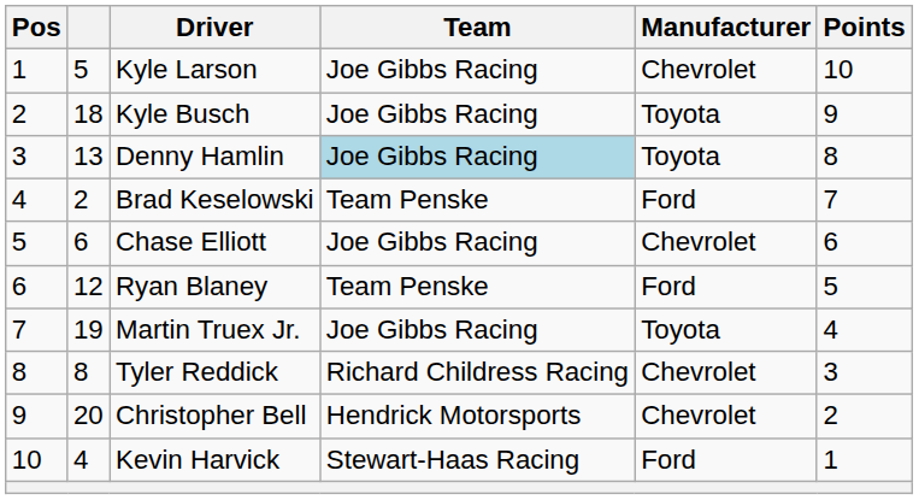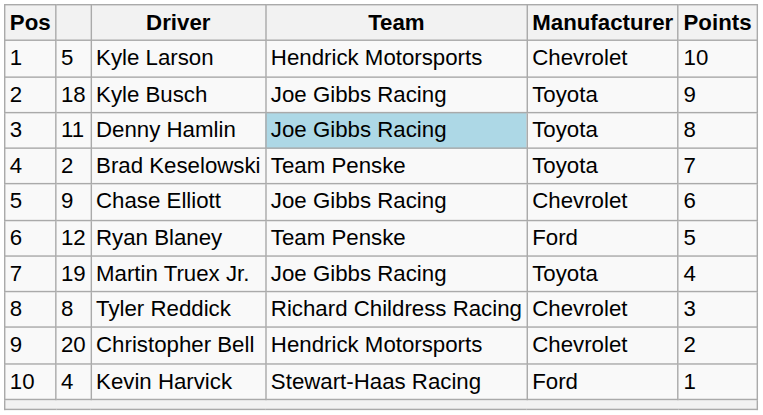Kyle Larson | Team: Joe Gibbs Racing -> Hendrick Motorsports
Denny Hamlin | column 2: 13 -> 11
Brad Keselowski | Manufacturer: Ford -> Toyota
Chase Elliott | column 2: 6 -> 9
